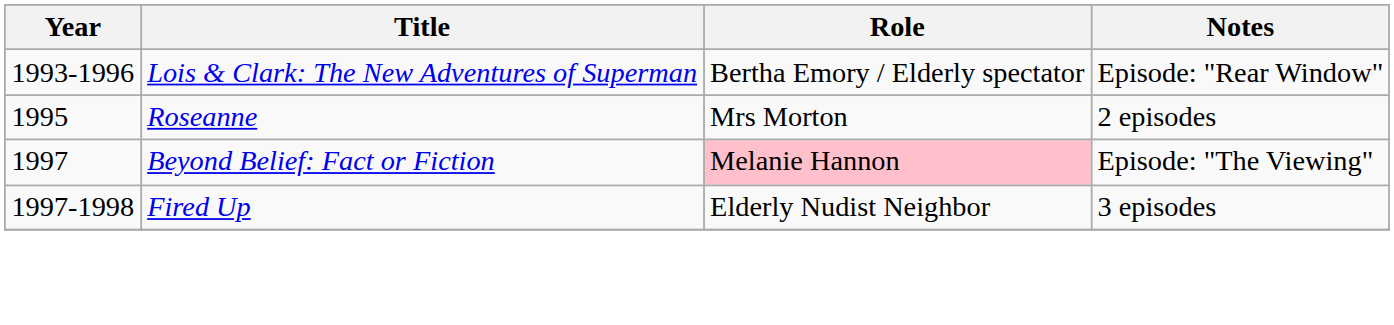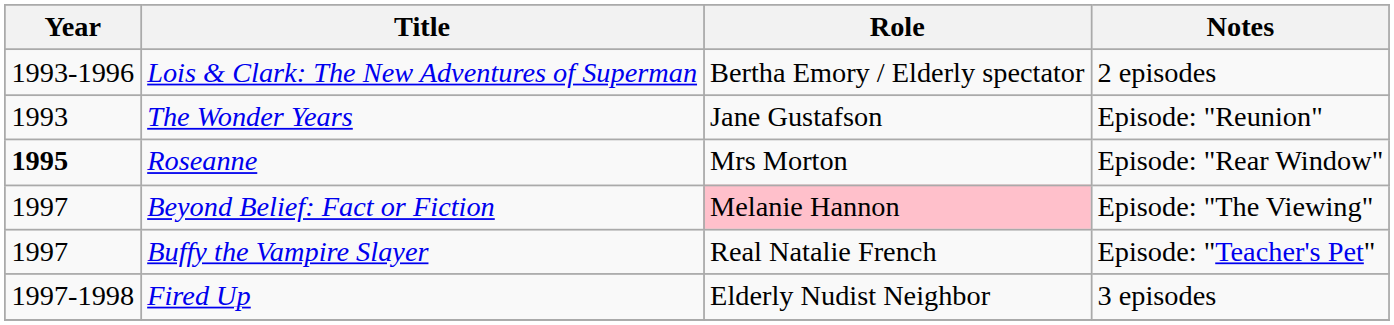Lois & Clark: The New Adventures of Superman | Notes: Episode: "Rear Window" -> 2 episodes
+ row: 1993 | The Wonder Years | Jane Gustafson | Episode: "Reunion"
Roseanne | Year: normal -> bold
Roseanne | Notes: 2 episodes -> Episode: "Rear Window"
+ row: 1997 | Buffy the Vampire Slayer | Real Natalie French | Episode: "Teacher's Pet"
